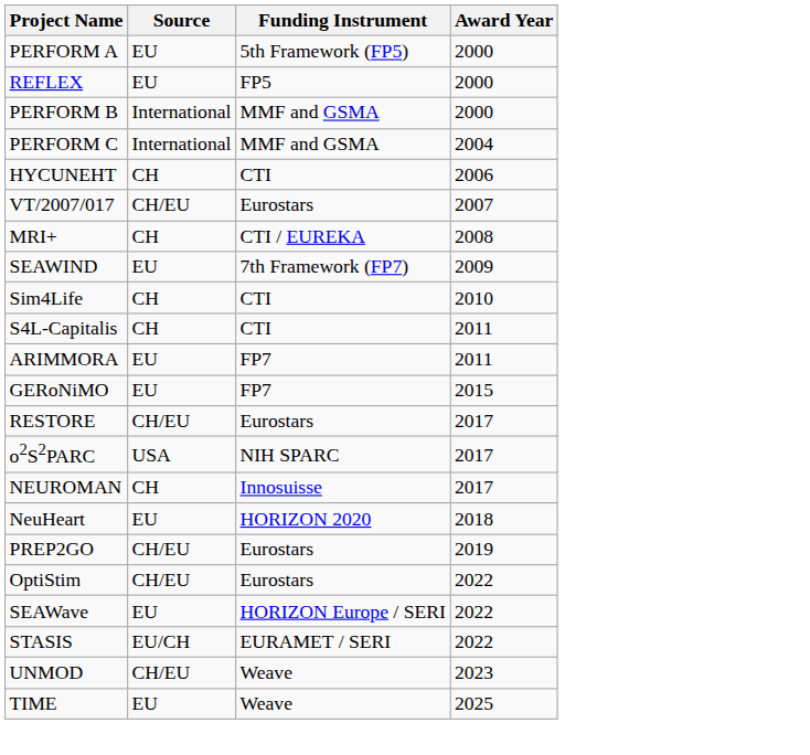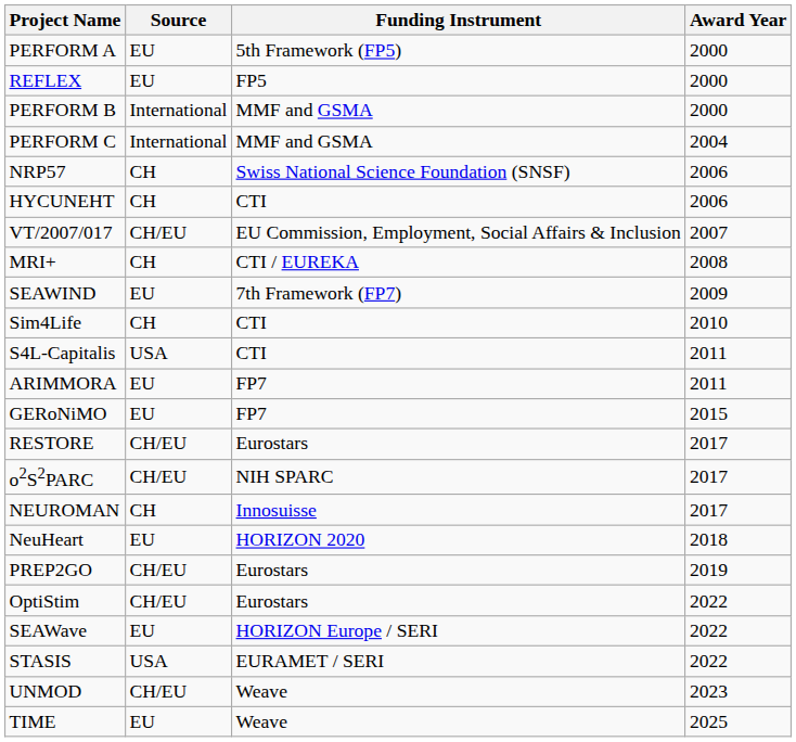+ row: NRP57 | CH | Swiss National Science Foundation (SNSF) | 2006
VT/2007/017 | Funding Instrument: Eurostars -> EU Commission, Employment, Social Affairs & Inclusion
S4L-Capitalis | Source: CH -> USA
o2S2PARC | Source: USA -> CH/EU
STASIS | Source: EU/CH -> USA
